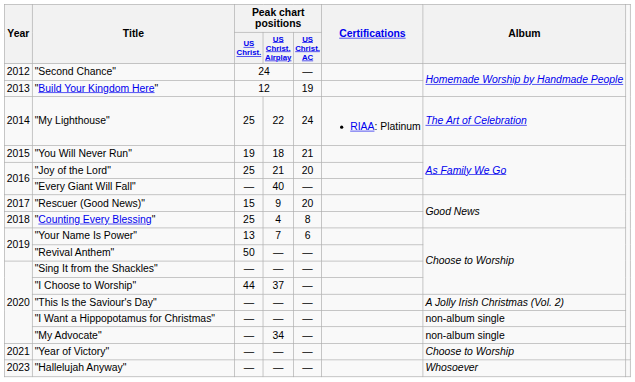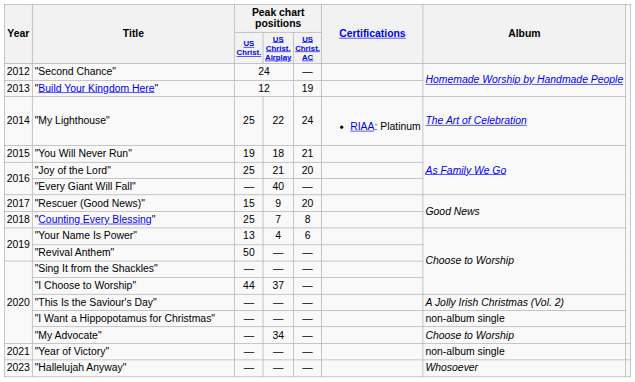"Counting Every Blessing" | Peak chart positions / US Christ. Airplay: 4 -> 7
"Your Name Is Power" | Peak chart positions / US Christ. Airplay: 7 -> 4
"My Advocate" | Album: non-album single -> Choose to Worship
"Year of Victory" | Album: Choose to Worship -> non-album single
